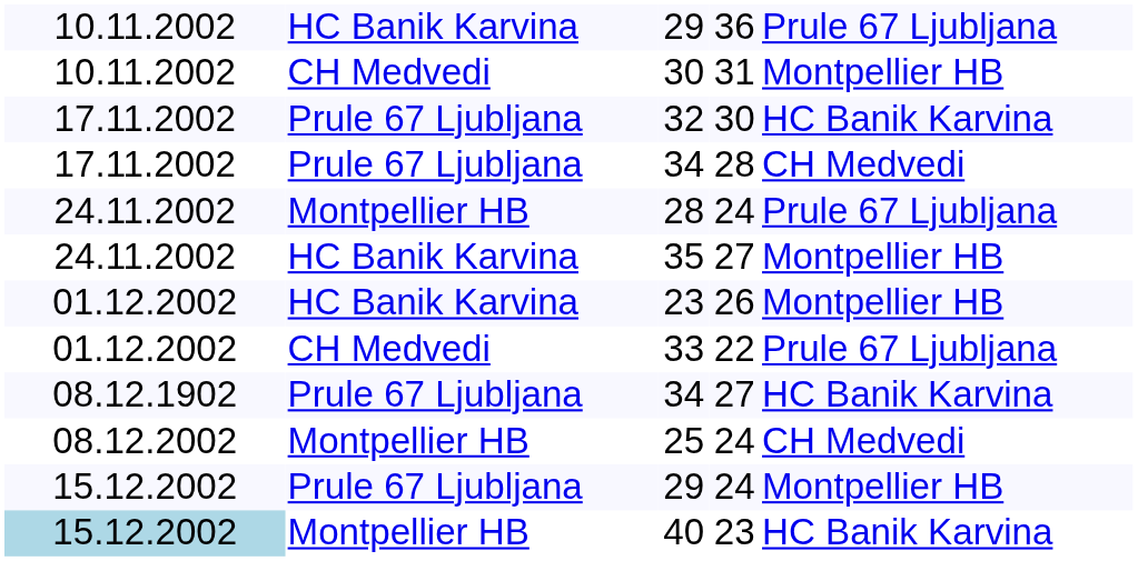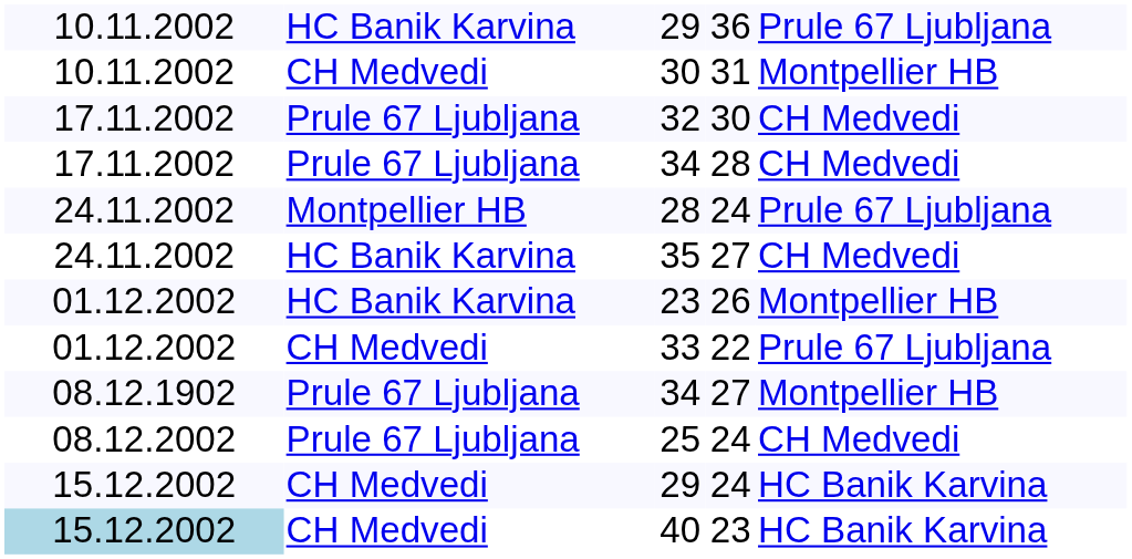32 | column 5: HC Banik Karvina -> CH Medvedi
35 | column 5: Montpellier HB -> CH Medvedi
34 / 27 | column 5: HC Banik Karvina -> Montpellier HB
25 | column 2: Montpellier HB -> Prule 67 Ljubljana
29 / 24 | column 2: Prule 67 Ljubljana -> CH Medvedi
29 / 24 | column 5: Montpellier HB -> HC Banik Karvina
40 | column 2: Montpellier HB -> CH Medvedi
